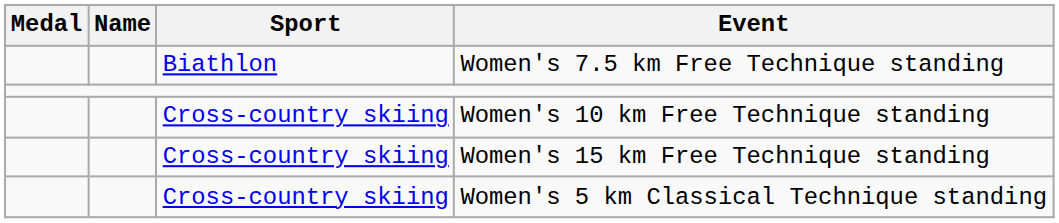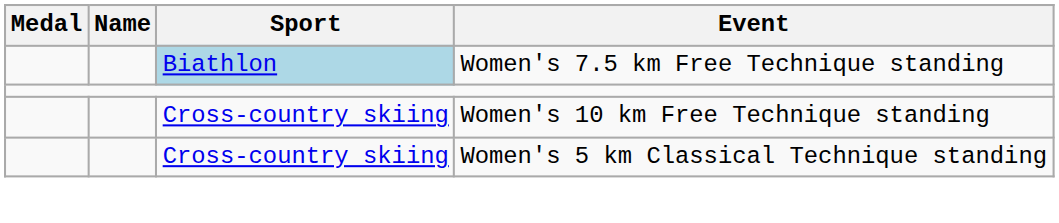Women's 7.5 km Free Technique standing | Sport: no background -> lightblue background
- row: Cross-country skiing | Women's 15 km Free Technique standing
